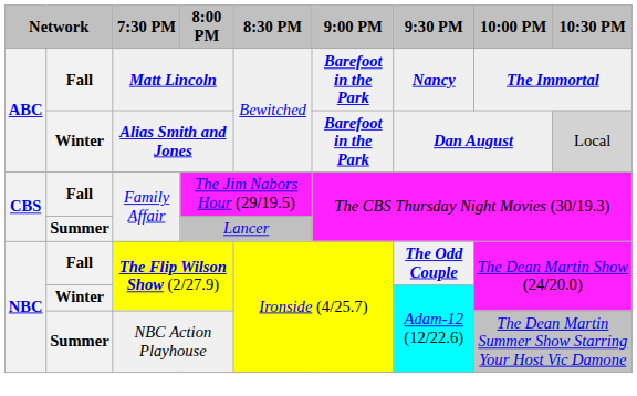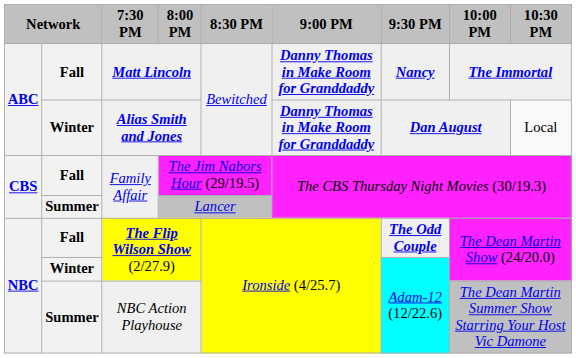Matt Lincoln | 9:00 PM: Barefoot in the Park -> Danny Thomas in Make Room for Granddaddy
Alias Smith and Jones | 9:00 PM: Barefoot in the Park -> Danny Thomas in Make Room for Granddaddy
Alias Smith and Jones | 10:30 PM: lightgrey background -> no background
